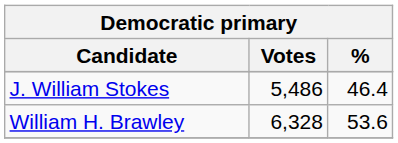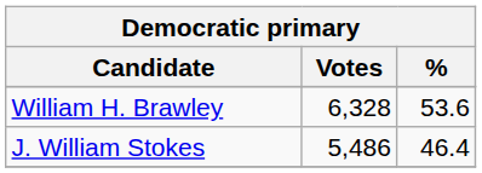rows swapped: William H. Brawley <-> J. William Stokes
